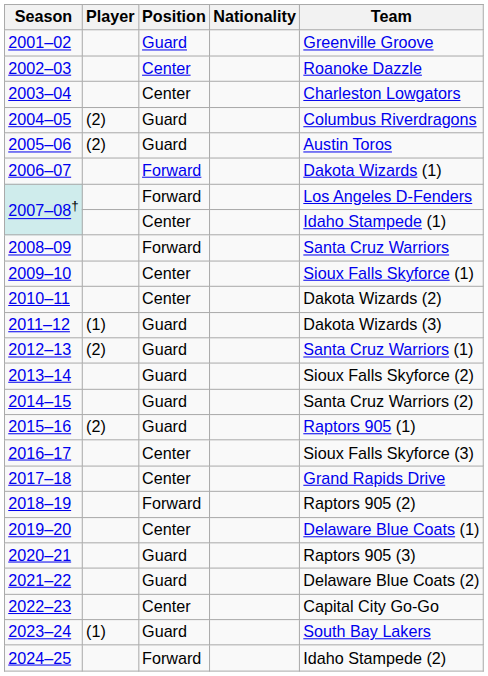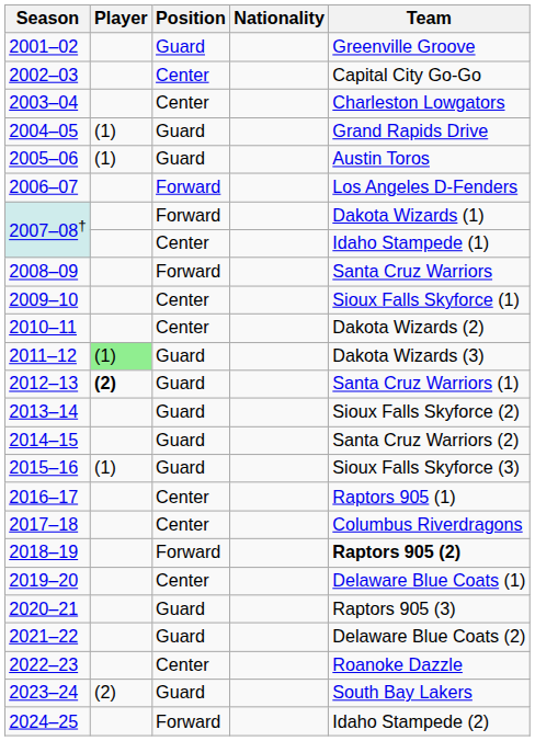2002–03 | Team: Roanoke Dazzle -> Capital City Go-Go
2004–05 | Player: (2) -> (1)
2004–05 | Team: Columbus Riverdragons -> Grand Rapids Drive
2005–06 | Player: (2) -> (1)
2006–07 | Team: Dakota Wizards (1) -> Los Angeles D-Fenders
2007–08† / Forward | Team: Los Angeles D-Fenders -> Dakota Wizards (1)
2011–12 | Player: no background -> lightgreen background
2012–13 | Player: normal -> bold
2015–16 | Player: (2) -> (1)
2015–16 | Team: Raptors 905 (1) -> Sioux Falls Skyforce (3)
2016–17 | Team: Sioux Falls Skyforce (3) -> Raptors 905 (1)
2017–18 | Team: Grand Rapids Drive -> Columbus Riverdragons
2018–19 | Team: normal -> bold
2022–23 | Team: Capital City Go-Go -> Roanoke Dazzle
2023–24 | Player: (1) -> (2)
